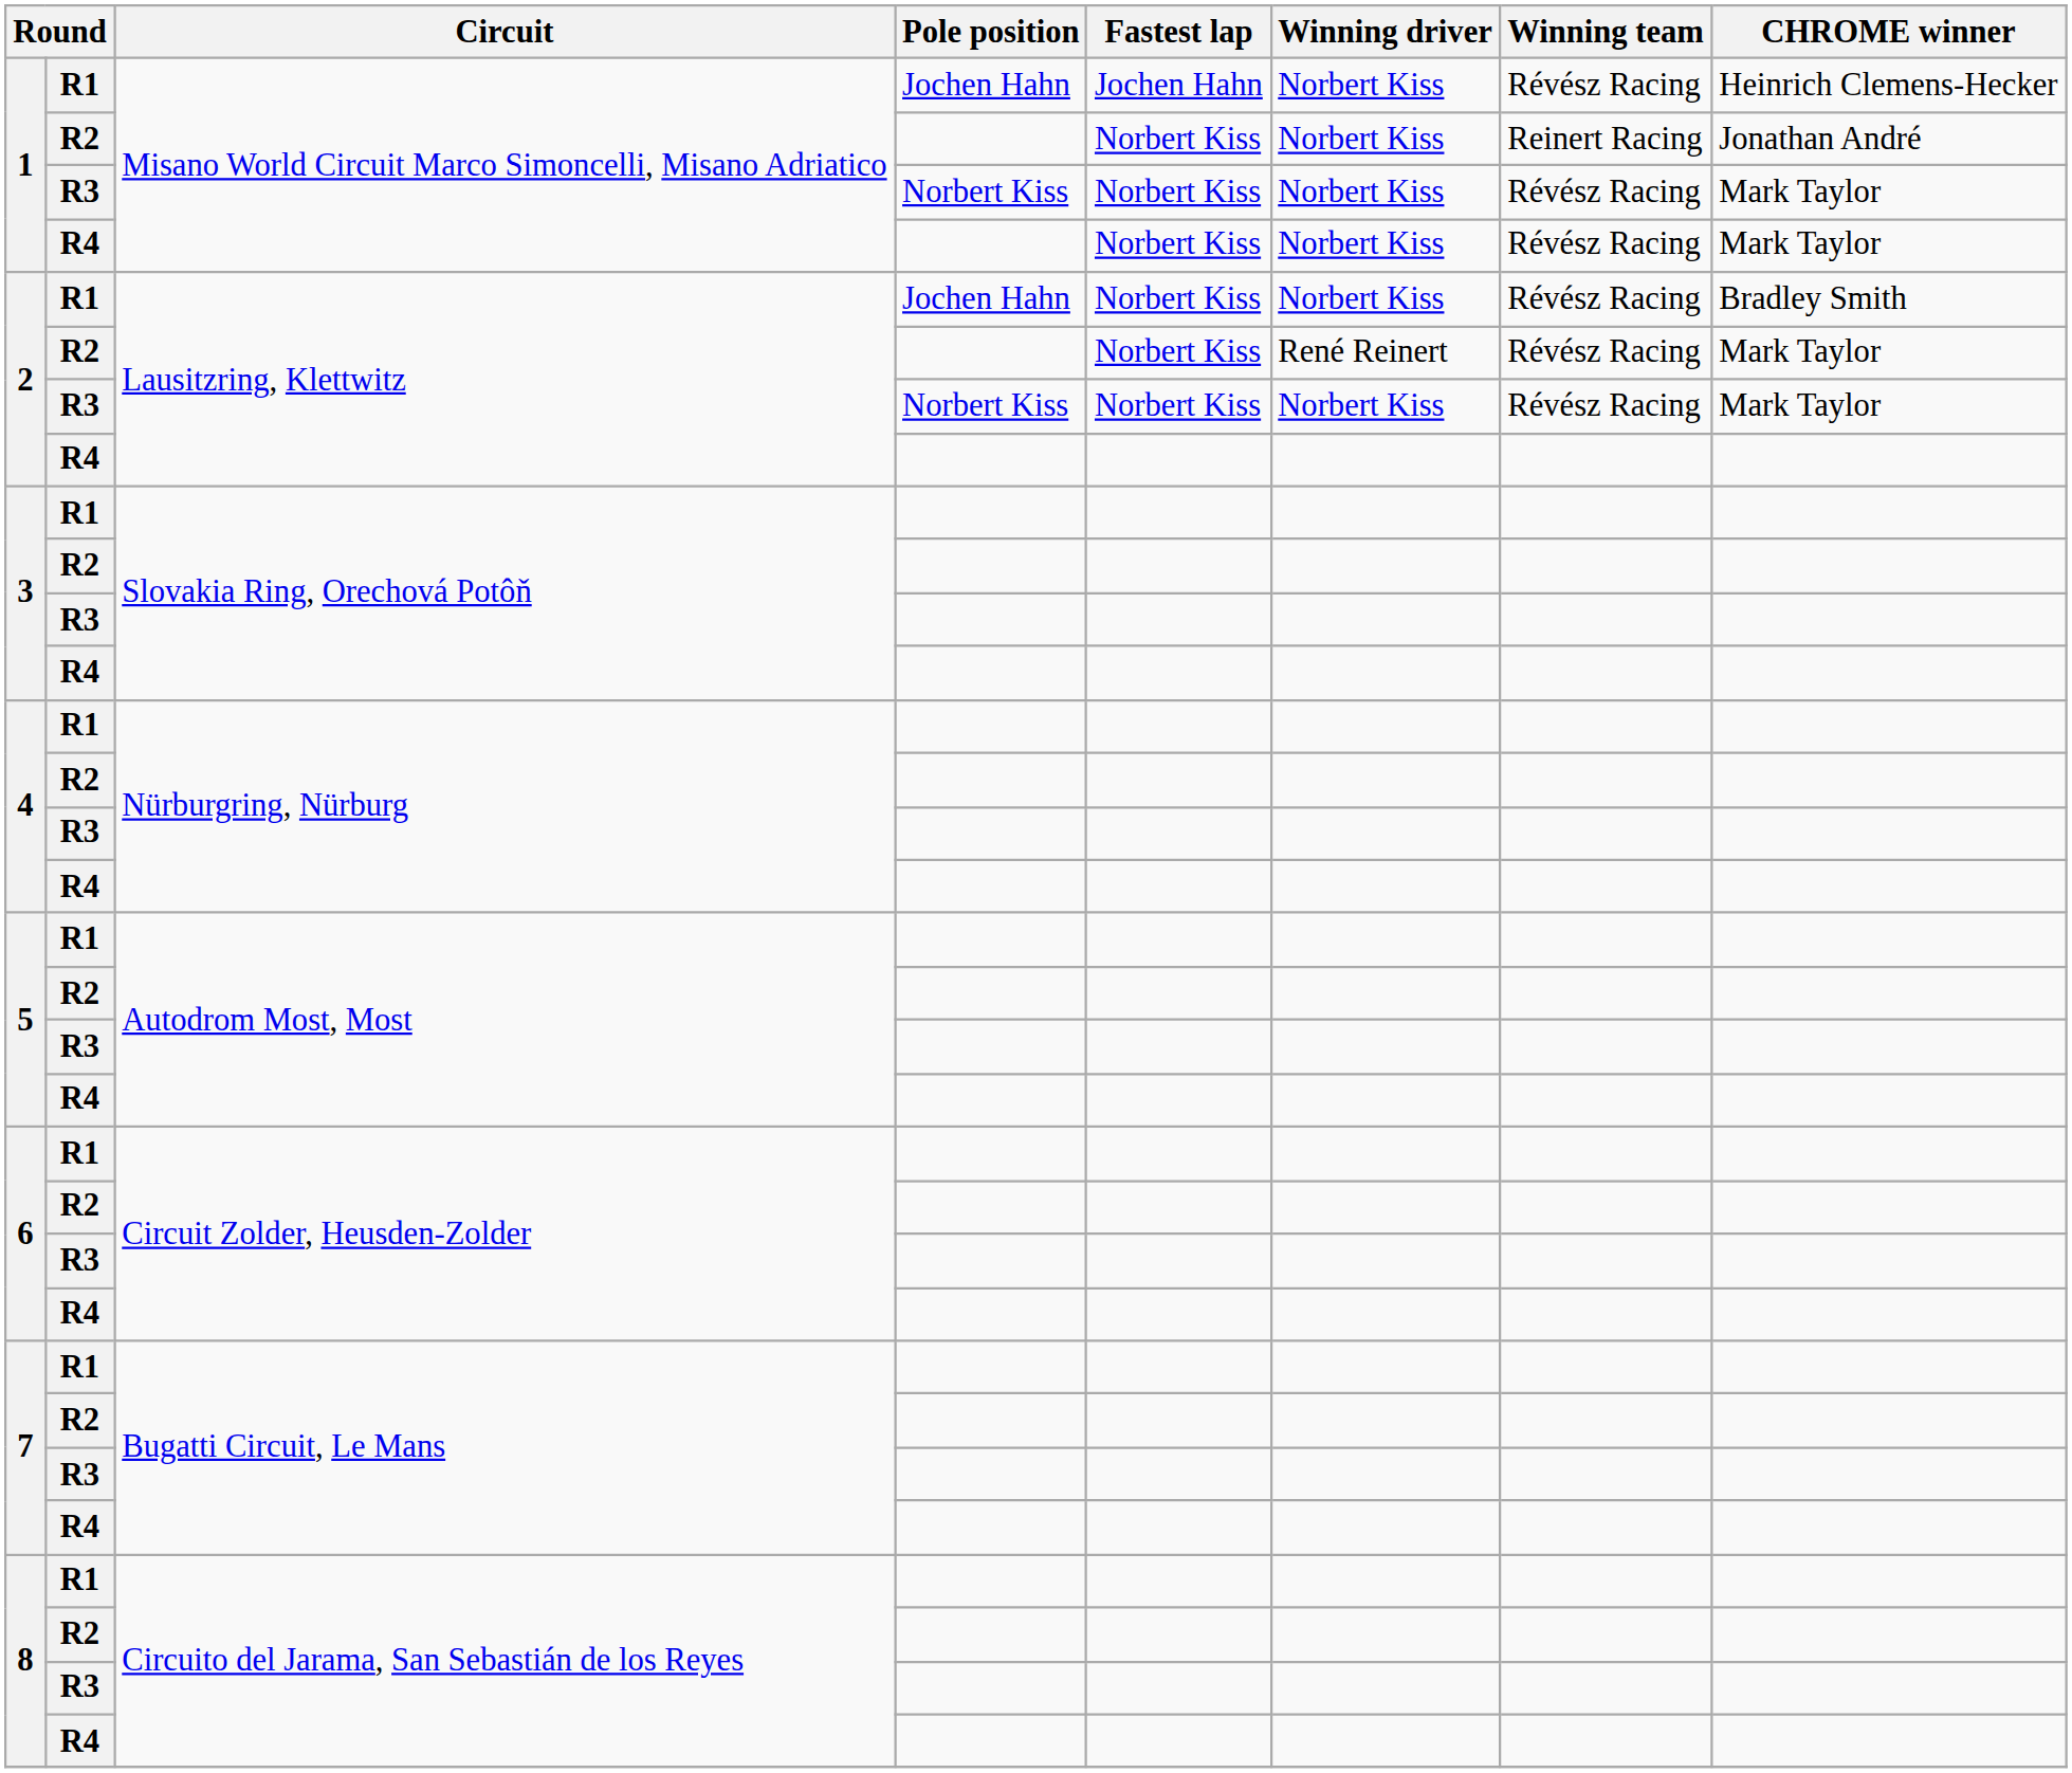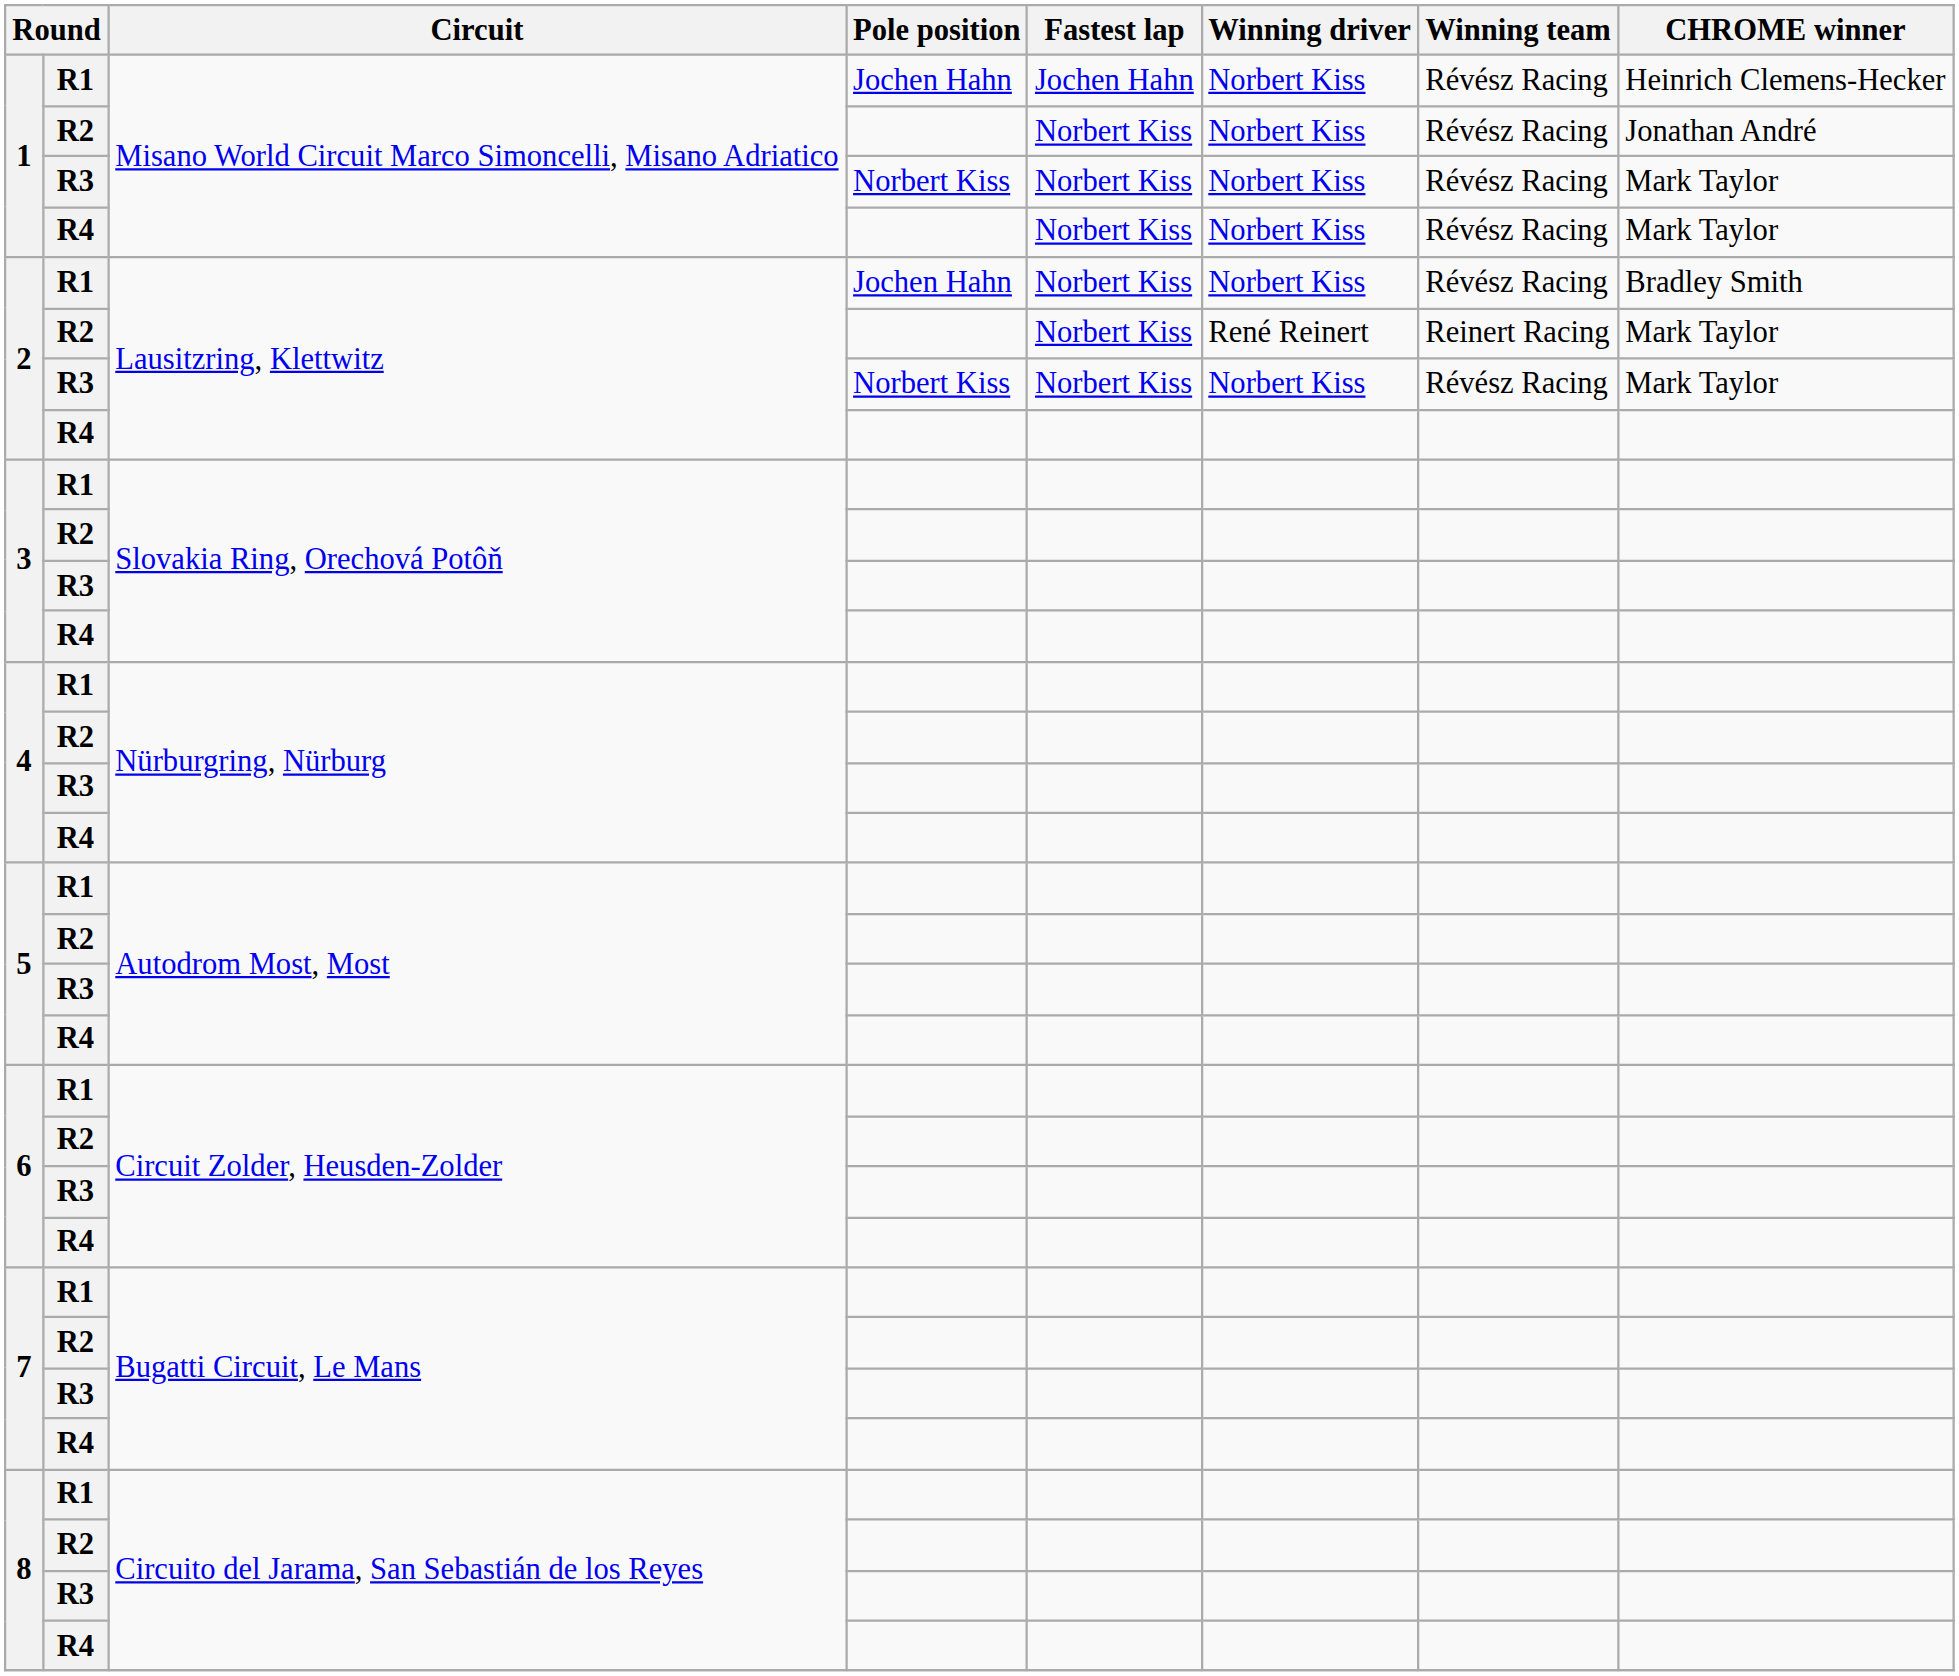1 / R2 | Winning team: Reinert Racing -> Révész Racing
2 / R2 | Winning team: Révész Racing -> Reinert Racing
